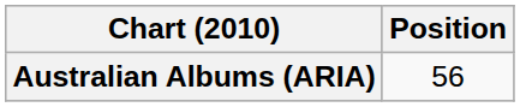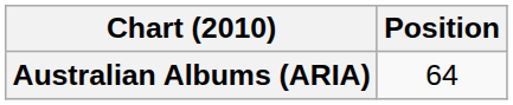Australian Albums (ARIA) | Position: 56 -> 64
